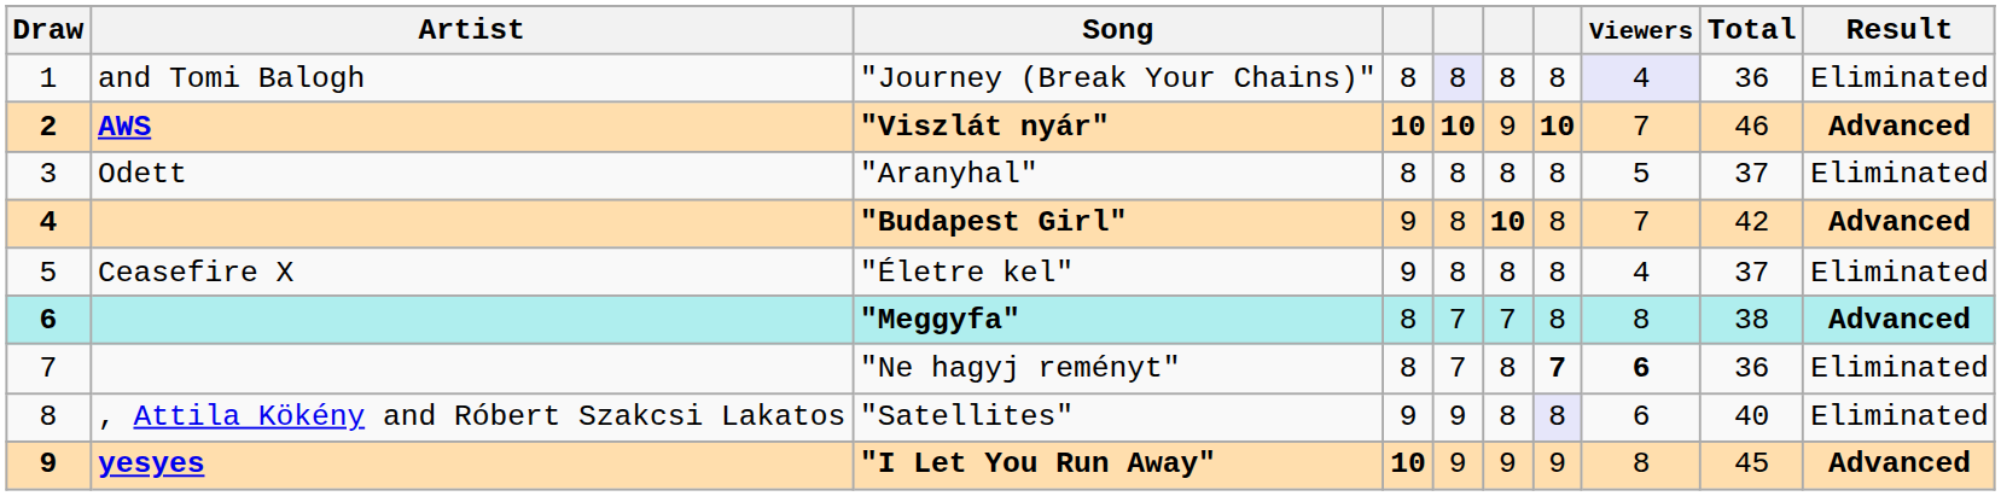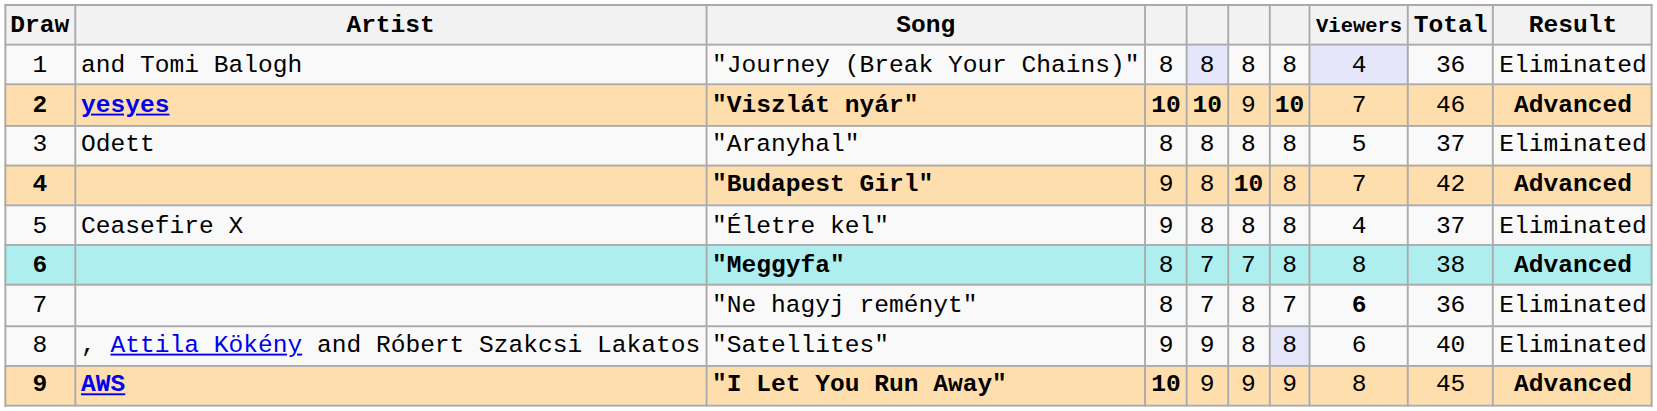"Viszlát nyár" | Artist: AWS -> yesyes
"Ne hagyj reményt" | column 7: bold -> normal
"I Let You Run Away" | Artist: yesyes -> AWS
